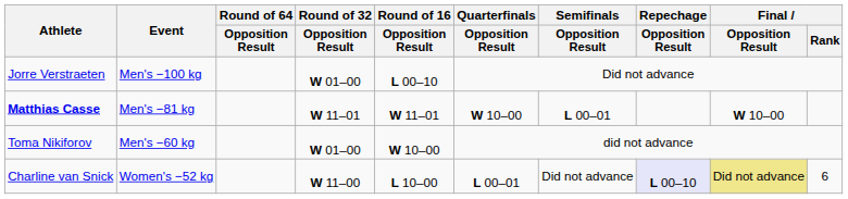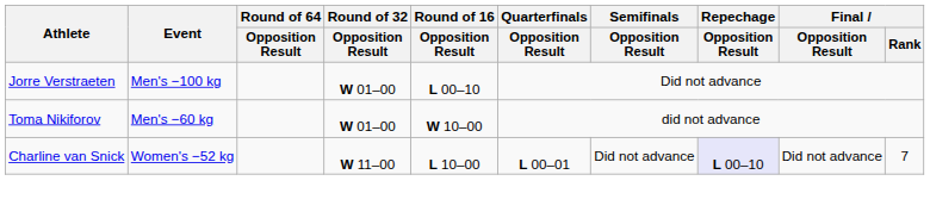- row: Matthias Casse | Men's −81 kg | W 11–01 | W 11–01 | W 10–00 | L 00–01 | W 10–00
Charline van Snick | Final / Opposition Result: khaki background -> no background
Charline van Snick | Final / Rank: 6 -> 7
